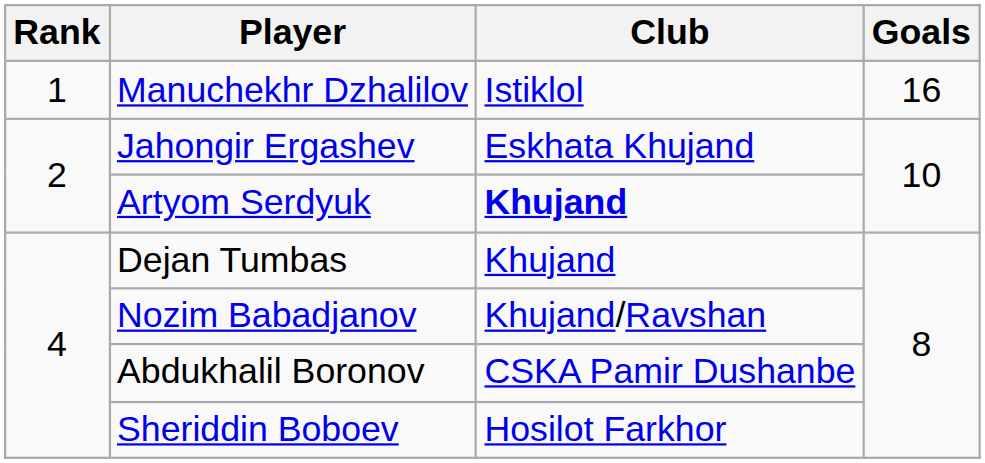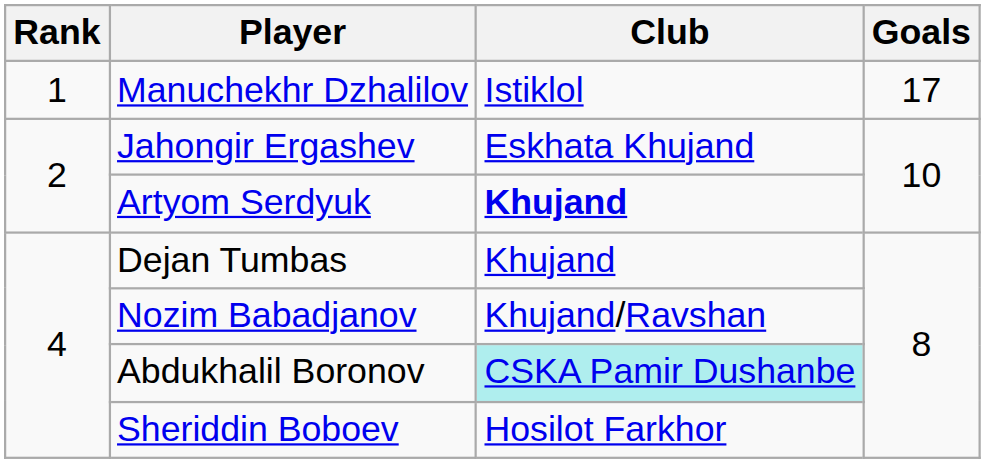Manuchekhr Dzhalilov | Goals: 16 -> 17
Abdukhalil Boronov | Club: no background -> paleturquoise background
